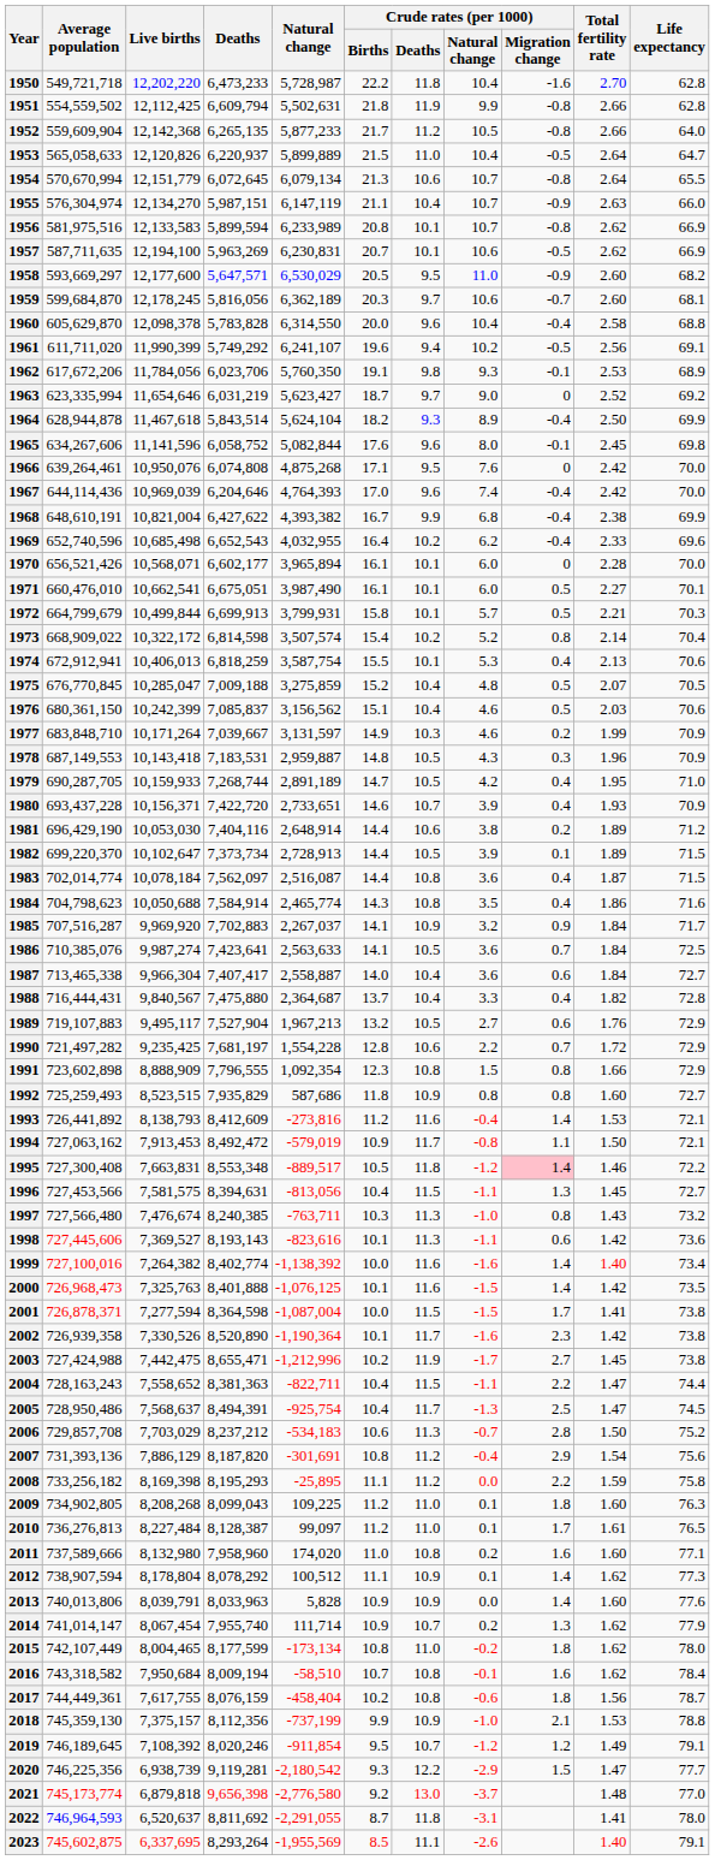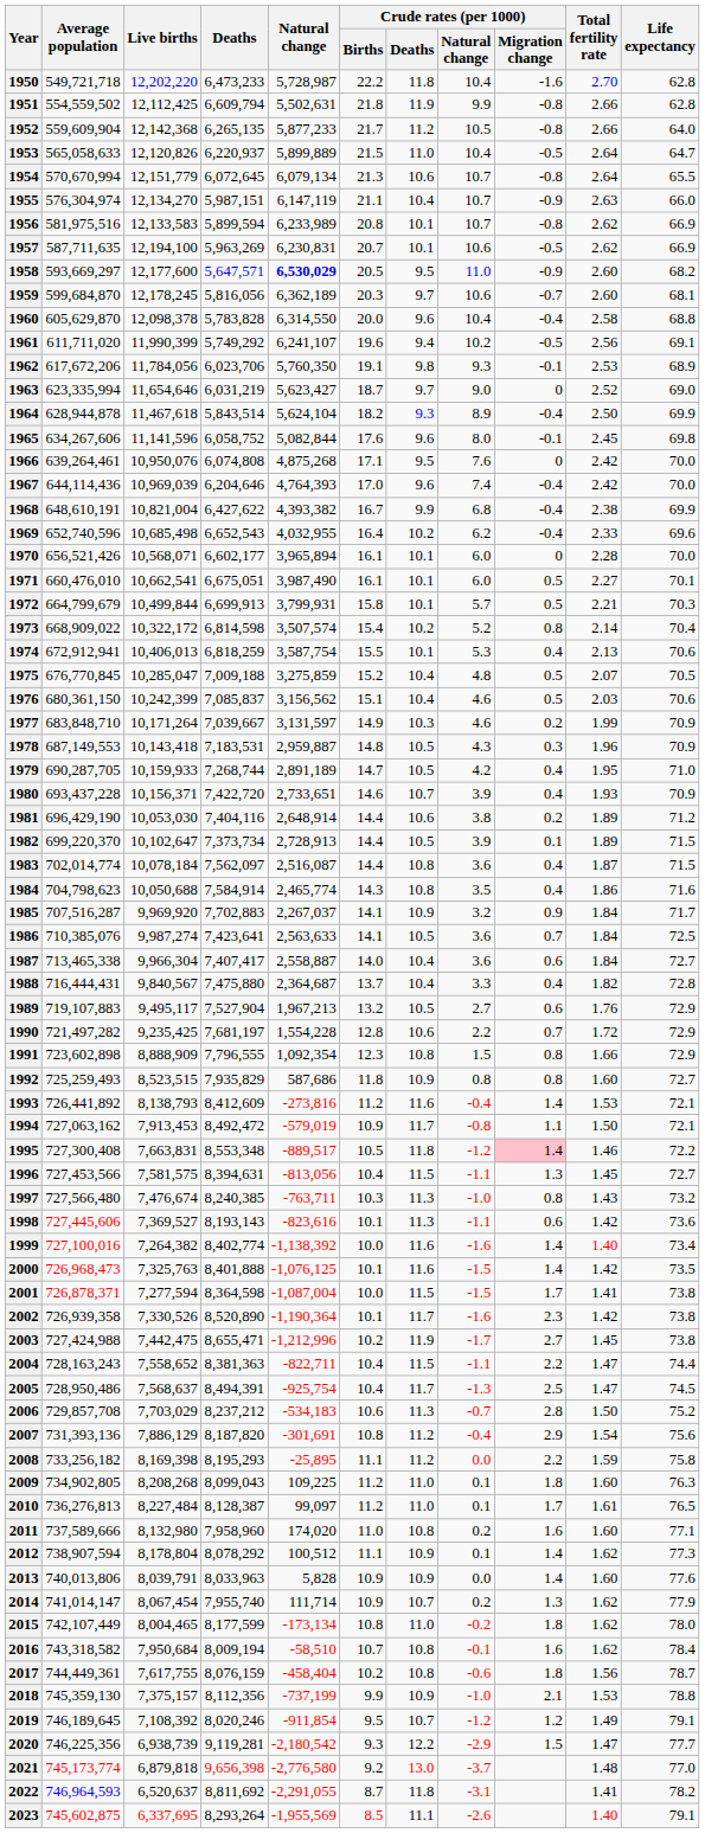1958 | Natural change: normal -> bold
1963 | Life expectancy: 69.2 -> 69.0
2022 | Life expectancy: 78.0 -> 78.2
